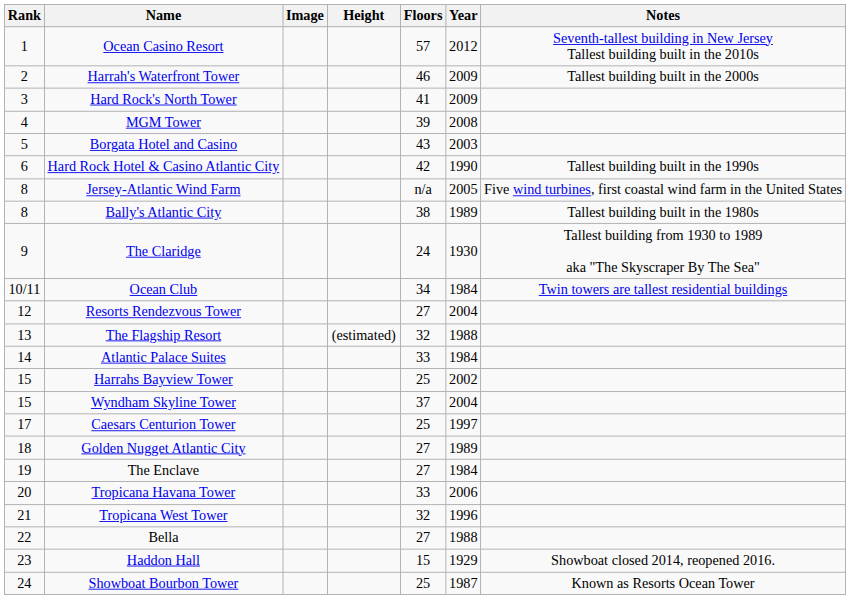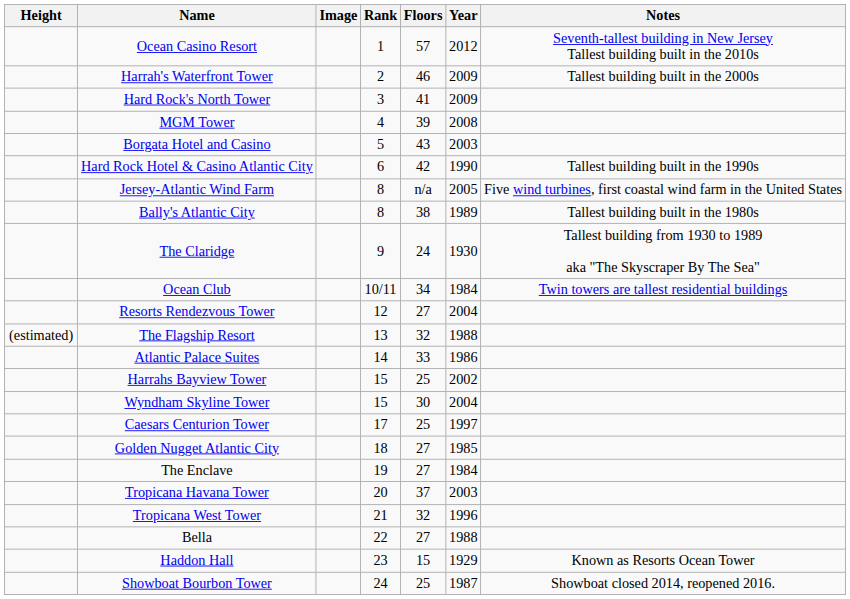columns swapped: Rank <-> Height
Atlantic Palace Suites | Year: 1984 -> 1986
Wyndham Skyline Tower | Floors: 37 -> 30
Golden Nugget Atlantic City | Year: 1989 -> 1985
Tropicana Havana Tower | Floors: 33 -> 37
Tropicana Havana Tower | Year: 2006 -> 2003
Haddon Hall | Notes: Showboat closed 2014, reopened 2016. -> Known as Resorts Ocean Tower
Showboat Bourbon Tower | Notes: Known as Resorts Ocean Tower -> Showboat closed 2014, reopened 2016.
